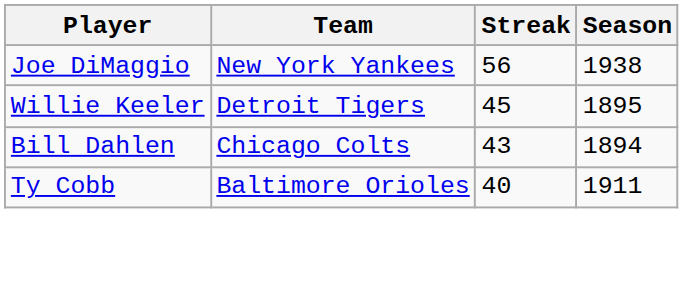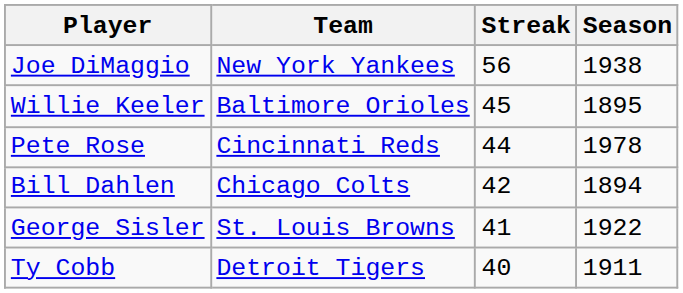Willie Keeler | Team: Detroit Tigers -> Baltimore Orioles
+ row: Pete Rose | Cincinnati Reds | 44 | 1978
Bill Dahlen | Streak: 43 -> 42
+ row: George Sisler | St. Louis Browns | 41 | 1922
Ty Cobb | Team: Baltimore Orioles -> Detroit Tigers
